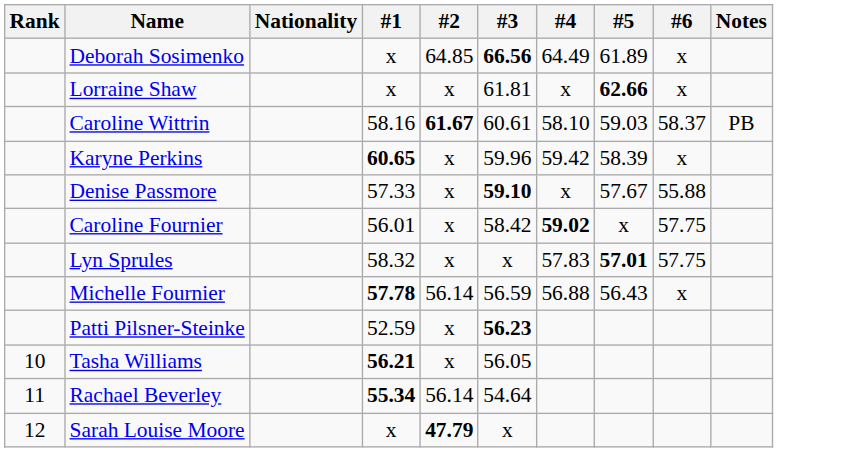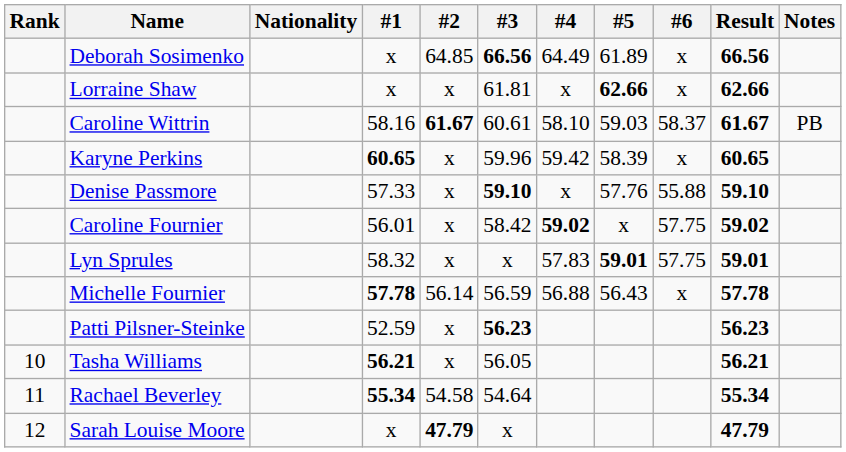+ column: Result | 66.56 | 62.66 | 61.67 | 60.65 | 59.10 | 59.02 | 59.01 | 57.78 | 56.23 | 56.21 | 55.34 | 47.79
Denise Passmore | #5: 57.67 -> 57.76
Lyn Sprules | #5: 57.01 -> 59.01
Rachael Beverley | #2: 56.14 -> 54.58
